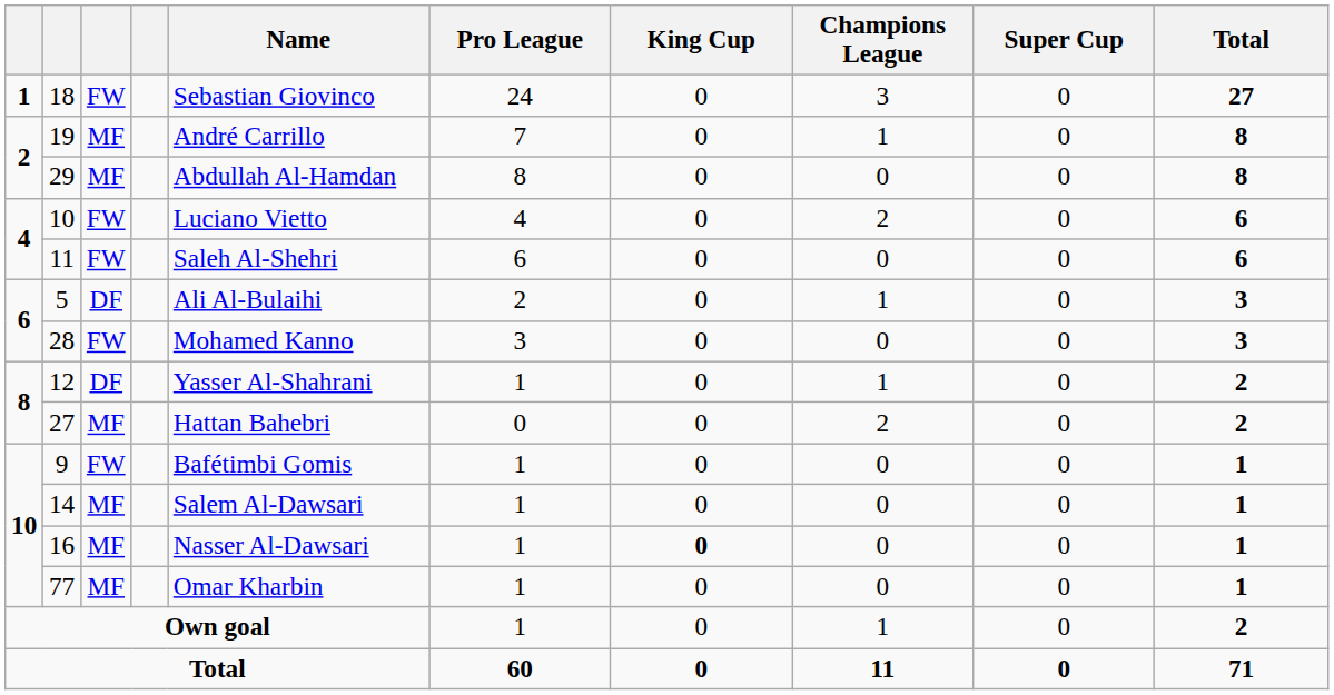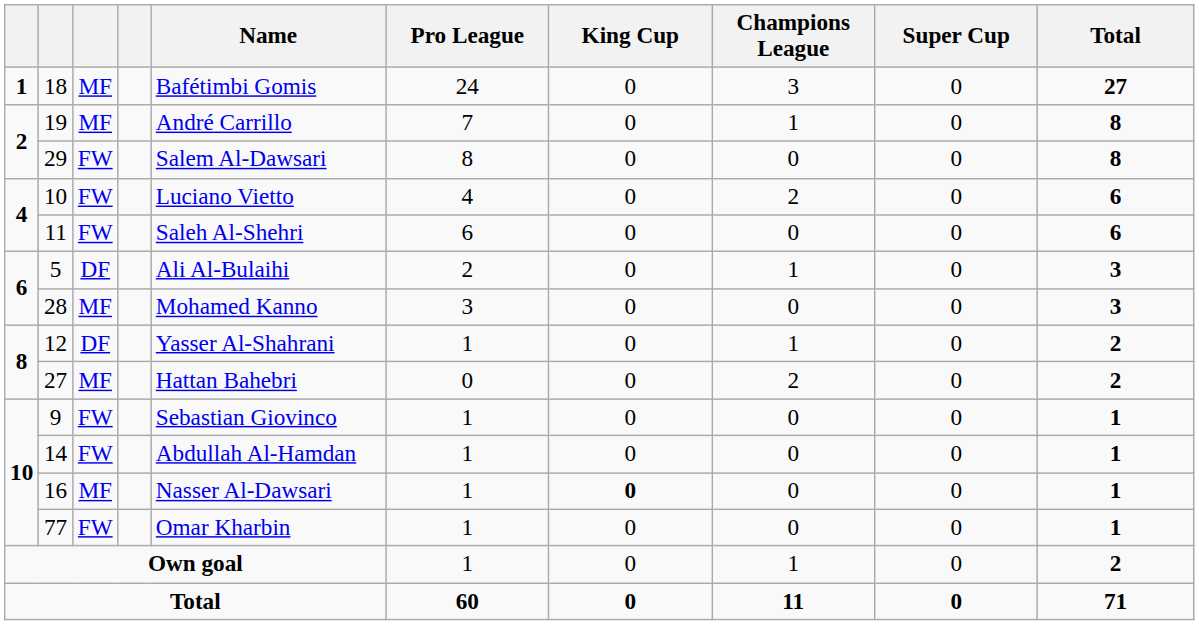18 | column 3: FW -> MF
18 | Name: Sebastian Giovinco -> Bafétimbi Gomis
29 | column 3: MF -> FW
29 | Name: Abdullah Al-Hamdan -> Salem Al-Dawsari
28 | column 3: FW -> MF
9 | Name: Bafétimbi Gomis -> Sebastian Giovinco
14 | column 3: MF -> FW
14 | Name: Salem Al-Dawsari -> Abdullah Al-Hamdan
77 | column 3: MF -> FW
